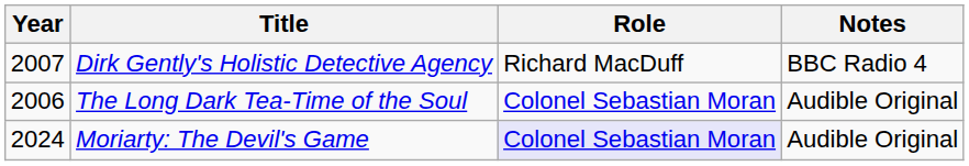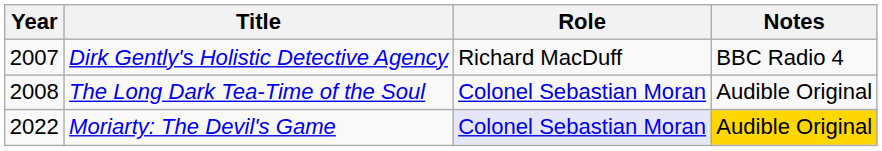The Long Dark Tea-Time of the Soul | Year: 2006 -> 2008
Moriarty: The Devil's Game | Year: 2024 -> 2022
Moriarty: The Devil's Game | Notes: no background -> gold background
